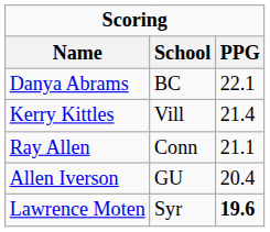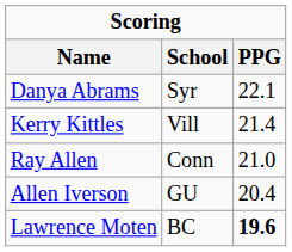Danya Abrams | School: BC -> Syr
Ray Allen | PPG: 21.1 -> 21.0
Lawrence Moten | School: Syr -> BC
